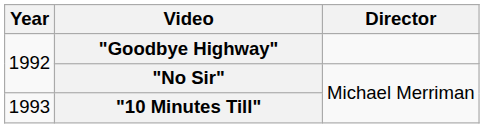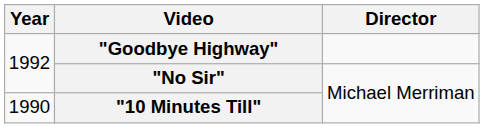"10 Minutes Till" | Year: 1993 -> 1990
